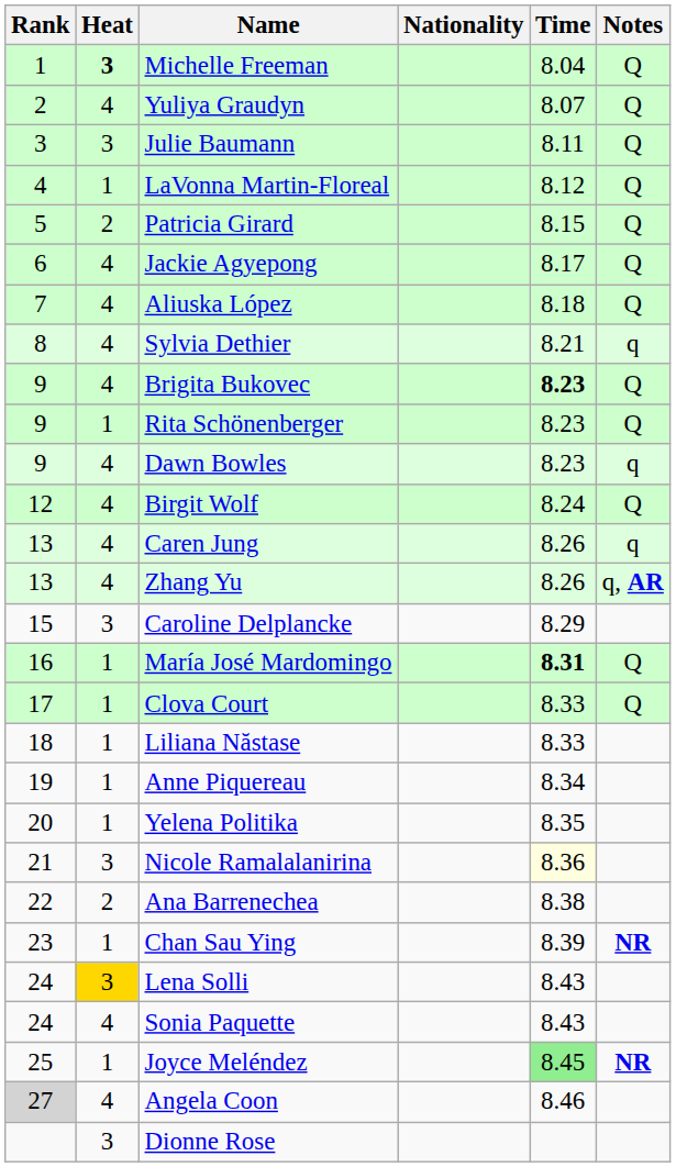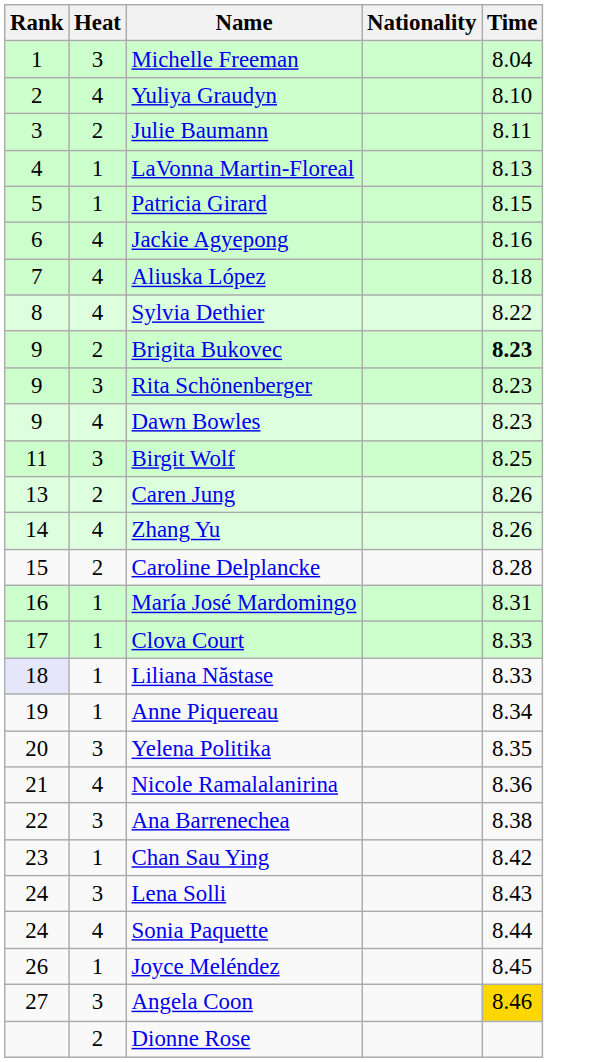- column: Notes | Q | Q | Q | Q | Q | Q | Q | q | Q | Q | q | Q | q | q, AR | Q | Q | NR | NR
Michelle Freeman | Heat: bold -> normal
Yuliya Graudyn | Time: 8.07 -> 8.10
Julie Baumann | Heat: 3 -> 2
LaVonna Martin-Floreal | Time: 8.12 -> 8.13
Patricia Girard | Heat: 2 -> 1
Jackie Agyepong | Time: 8.17 -> 8.16
Sylvia Dethier | Time: 8.21 -> 8.22
Brigita Bukovec | Heat: 4 -> 2
Rita Schönenberger | Heat: 1 -> 3
Birgit Wolf | Rank: 12 -> 11
Birgit Wolf | Heat: 4 -> 3
Birgit Wolf | Time: 8.24 -> 8.25
Caren Jung | Heat: 4 -> 2
Zhang Yu | Rank: 13 -> 14
Caroline Delplancke | Heat: 3 -> 2
Caroline Delplancke | Time: 8.29 -> 8.28
María José Mardomingo | Time: bold -> normal
Liliana Năstase | Rank: no background -> lavender background
Yelena Politika | Heat: 1 -> 3
Nicole Ramalalanirina | Heat: 3 -> 4
Nicole Ramalalanirina | Time: lightyellow background -> no background
Ana Barrenechea | Heat: 2 -> 3
Chan Sau Ying | Time: 8.39 -> 8.42
Lena Solli | Heat: gold background -> no background
Sonia Paquette | Time: 8.43 -> 8.44
Joyce Meléndez | Rank: 25 -> 26
Joyce Meléndez | Time: lightgreen background -> no background
Angela Coon | Rank: lightgrey background -> no background
Angela Coon | Heat: 4 -> 3
Angela Coon | Time: no background -> gold background
Dionne Rose | Heat: 3 -> 2
